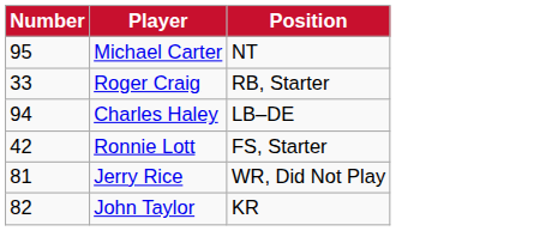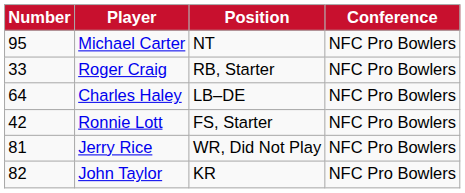+ column: Conference | NFC Pro Bowlers | NFC Pro Bowlers | NFC Pro Bowlers | NFC Pro Bowlers | NFC Pro Bowlers | NFC Pro Bowlers
Charles Haley | Number: 94 -> 64
